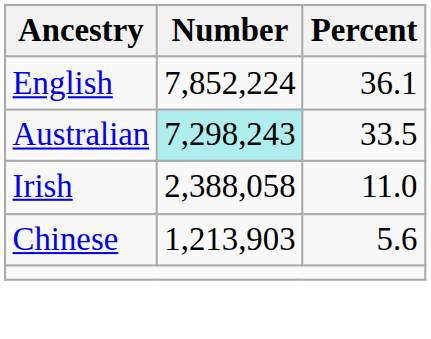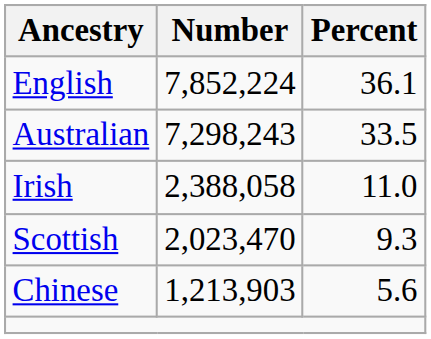Australian | Number: paleturquoise background -> no background
+ row: Scottish | 2,023,470 | 9.3
